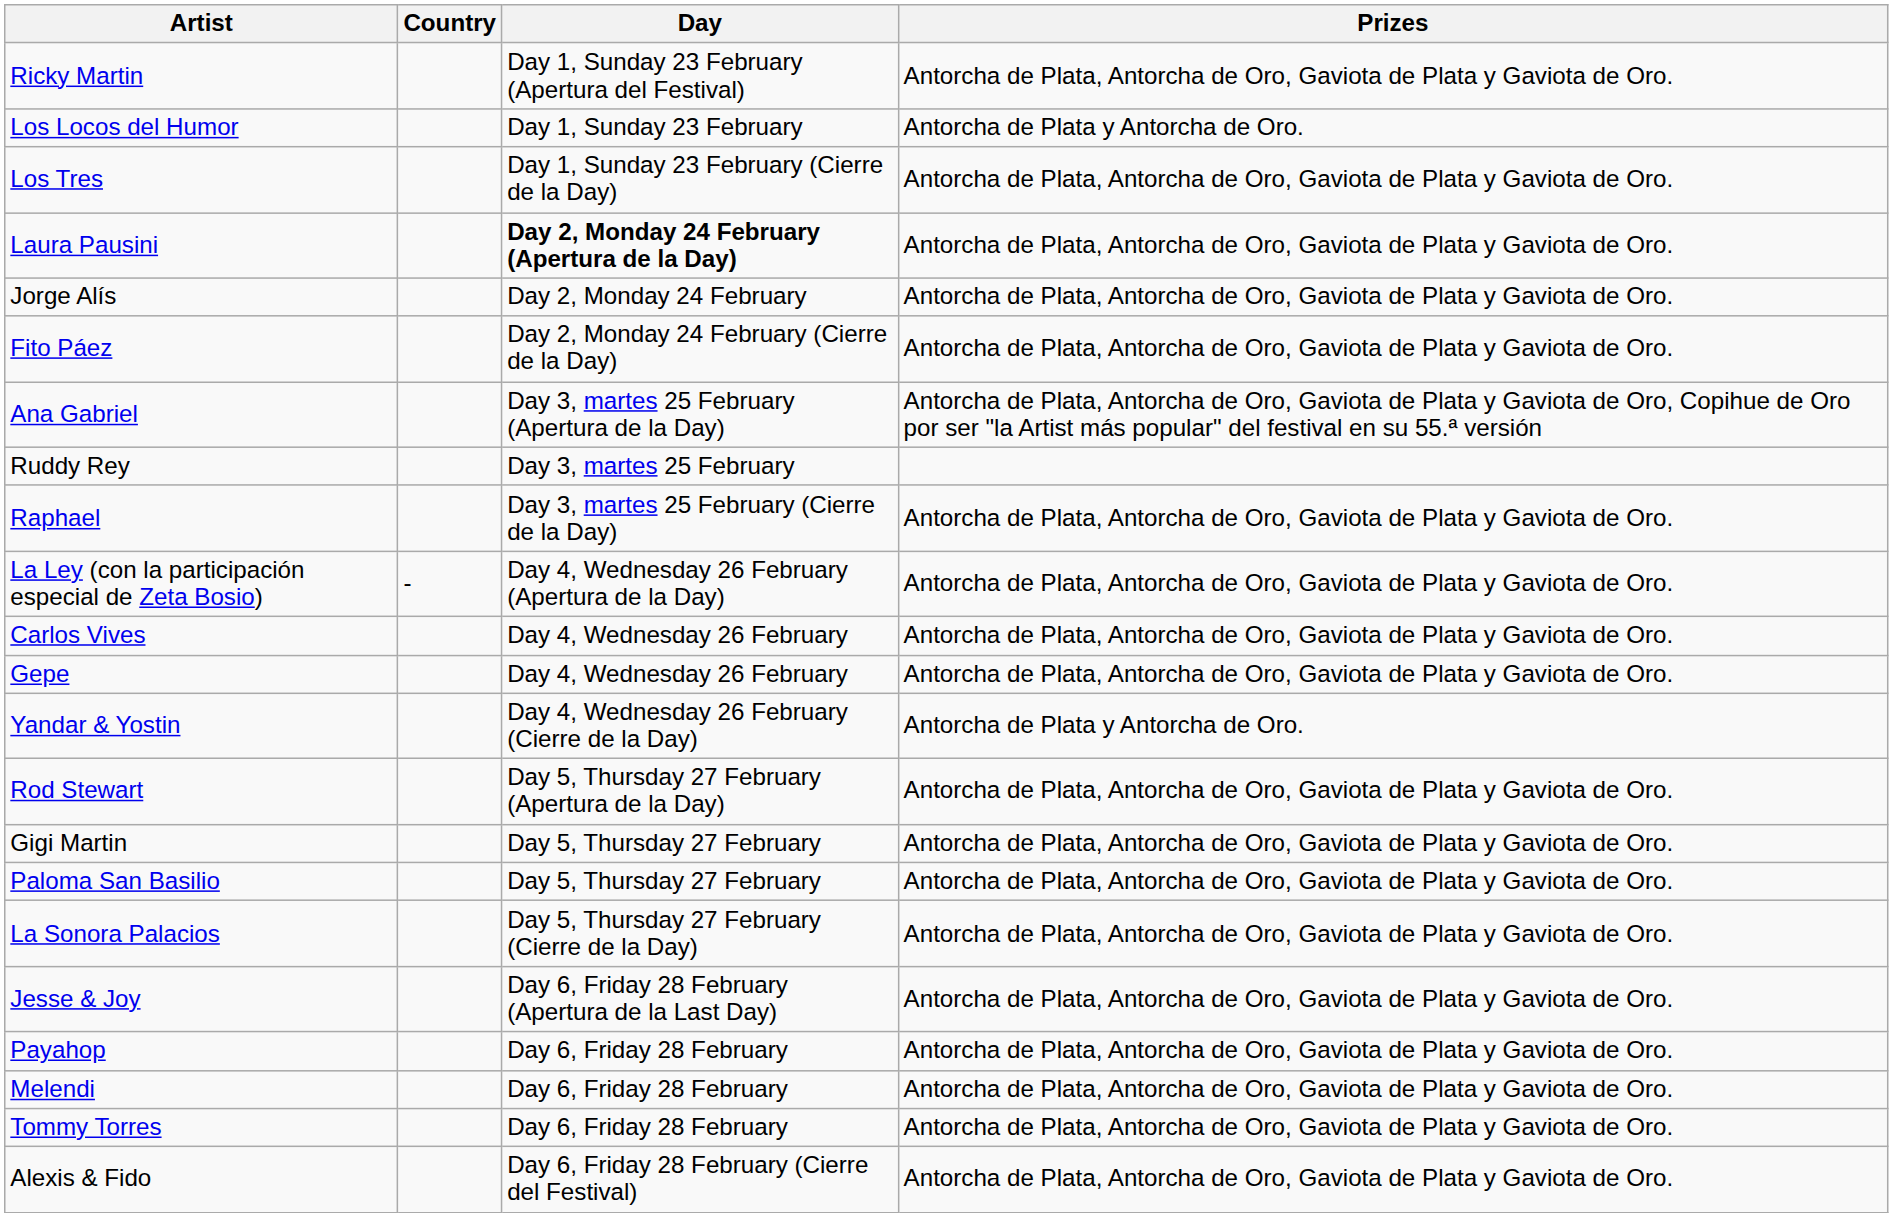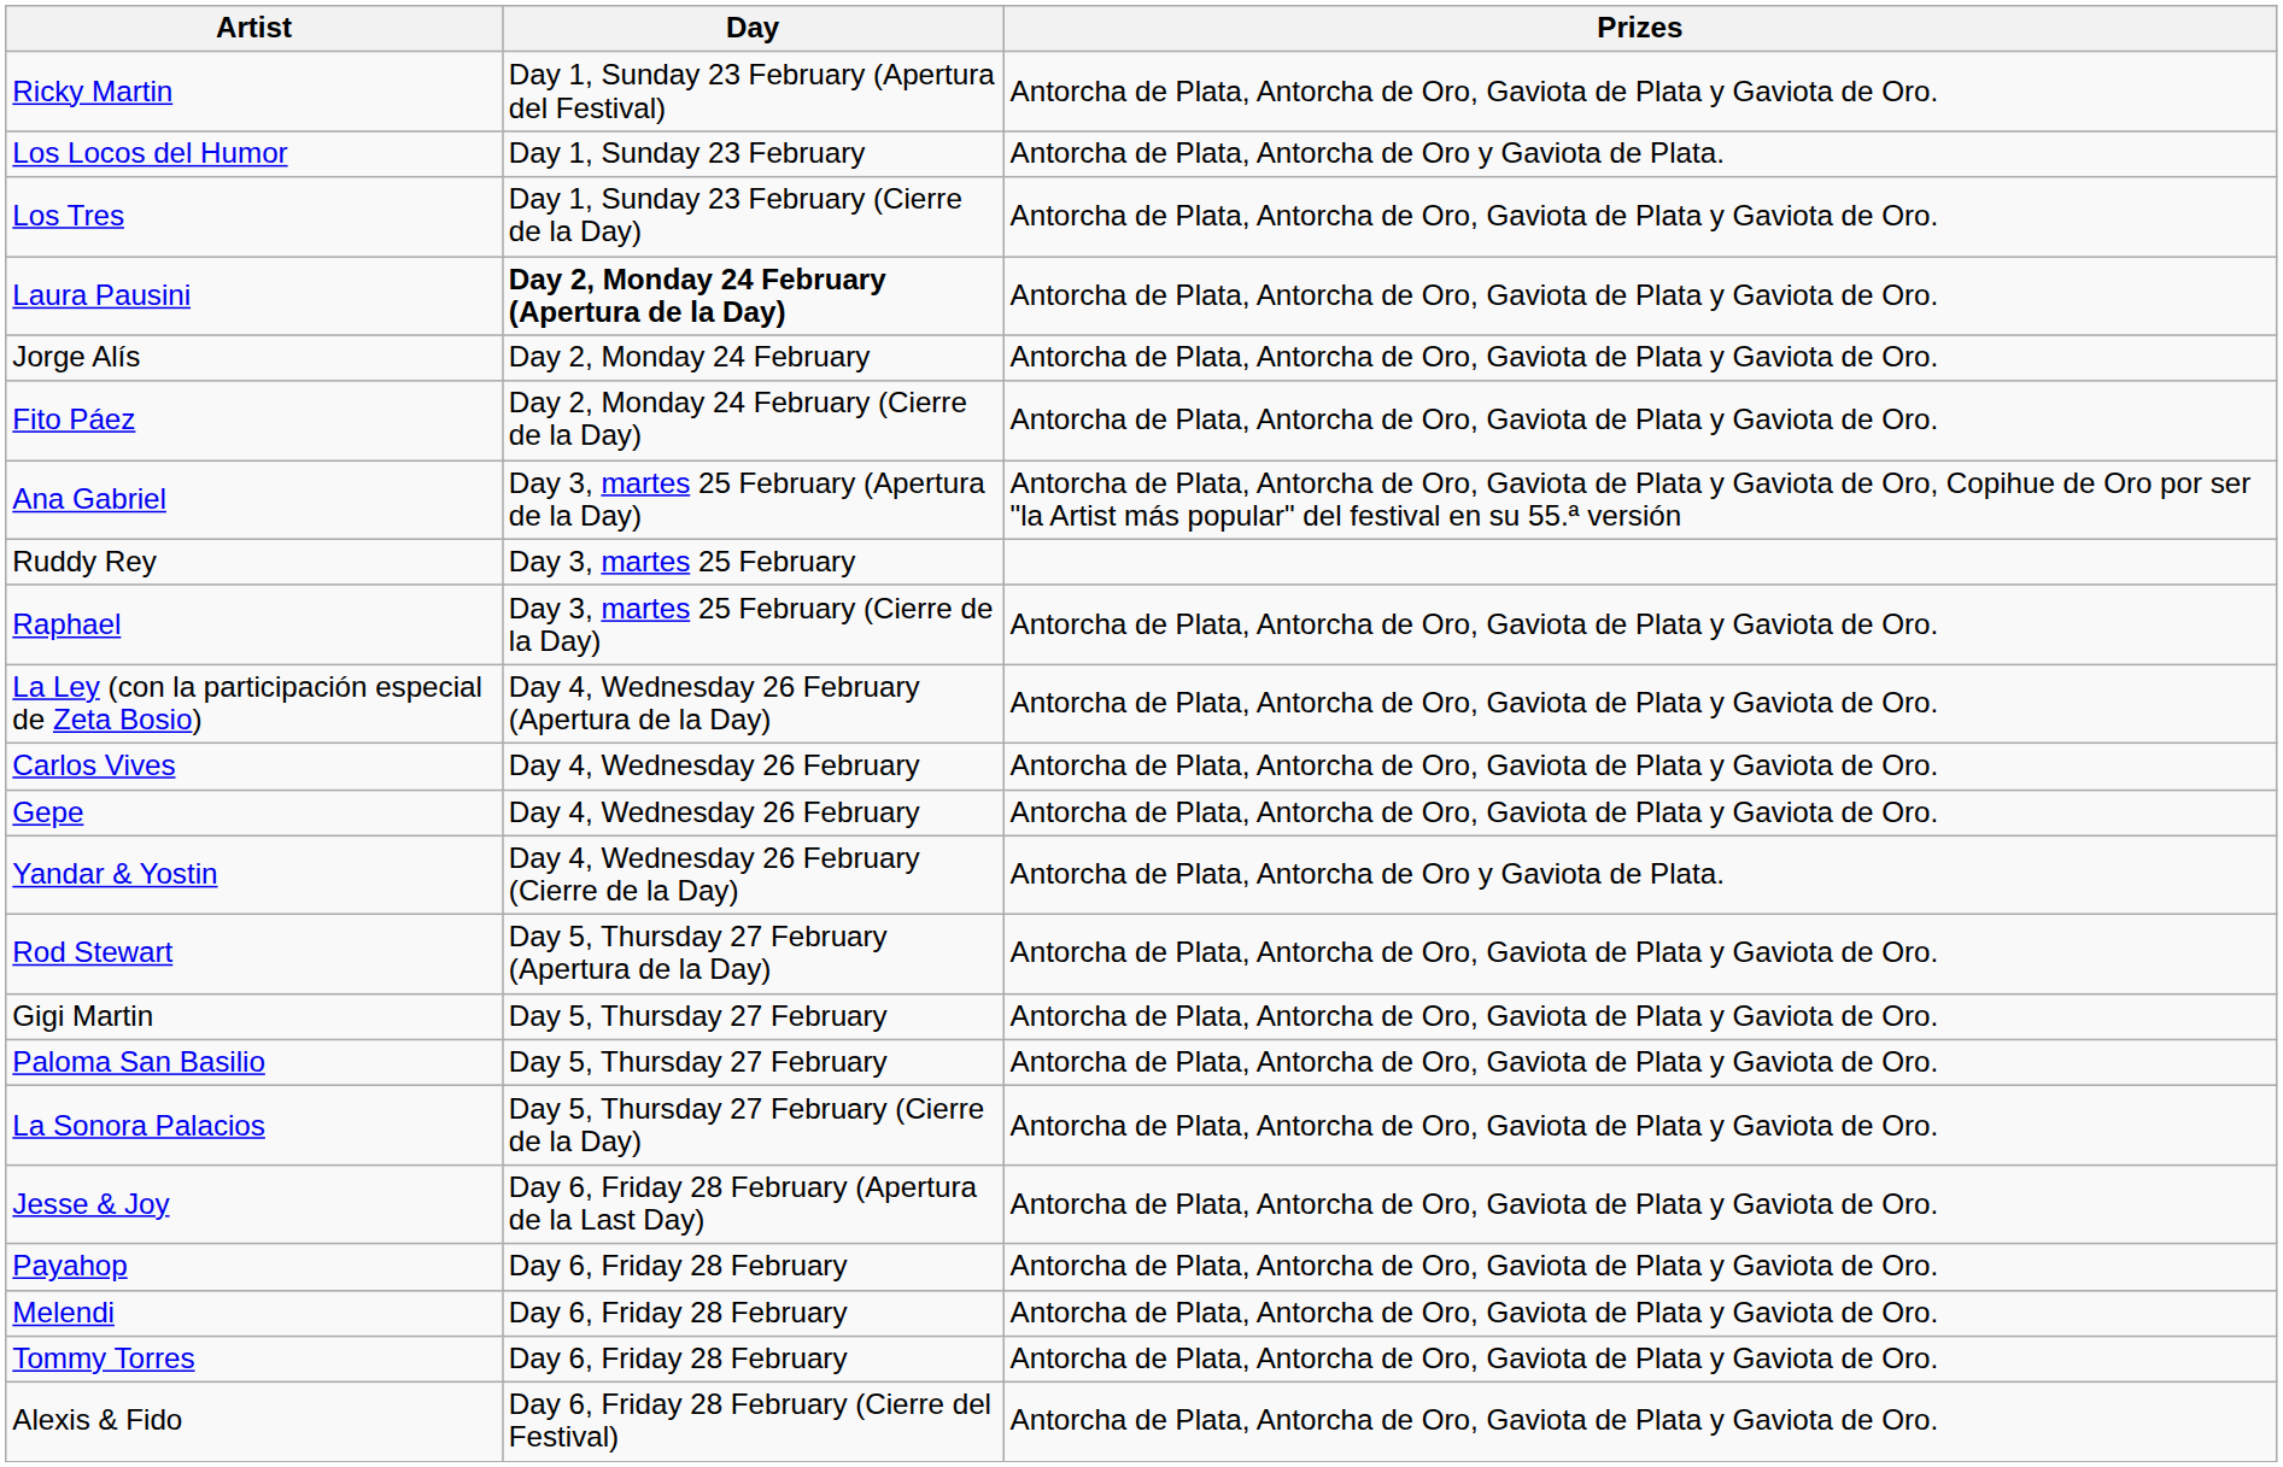- column: Country | -
Los Locos del Humor | Prizes: Antorcha de Plata y Antorcha de Oro. -> Antorcha de Plata, Antorcha de Oro y Gaviota de Plata.
Yandar & Yostin | Prizes: Antorcha de Plata y Antorcha de Oro. -> Antorcha de Plata, Antorcha de Oro y Gaviota de Plata.
